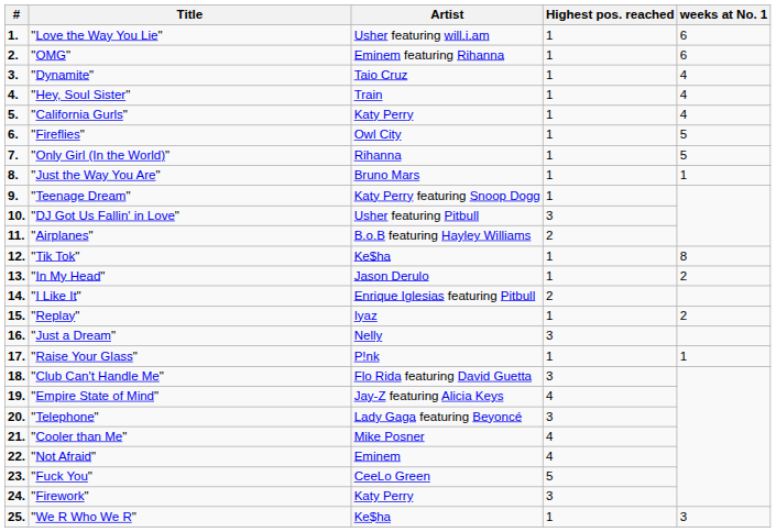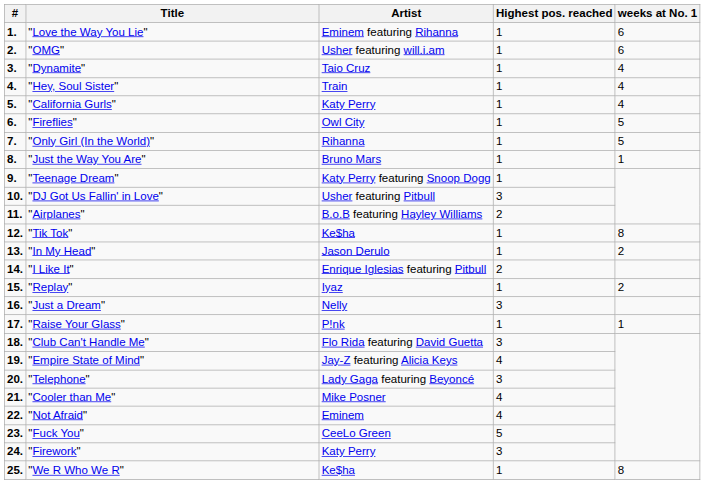"Love the Way You Lie" | Artist: Usher featuring will.i.am -> Eminem featuring Rihanna
"OMG" | Artist: Eminem featuring Rihanna -> Usher featuring will.i.am
"We R Who We R" | weeks at No. 1: 3 -> 8
